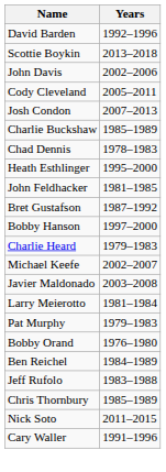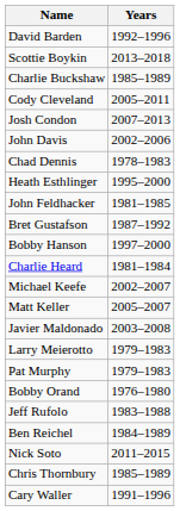rows swapped: Charlie Buckshaw <-> John Davis
Charlie Heard | Years: 1979–1983 -> 1981–1984
+ row: Matt Keller | 2005–2007
Larry Meierotto | Years: 1981–1984 -> 1979–1983
rows swapped: Ben Reichel <-> Jeff Rufolo
rows swapped: Nick Soto <-> Chris Thornbury
